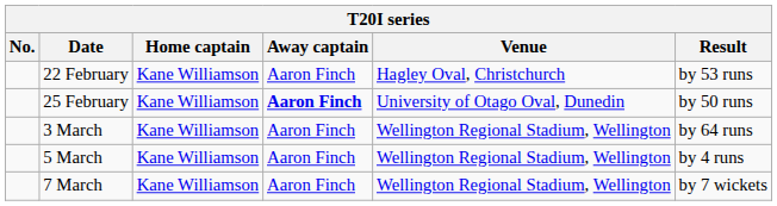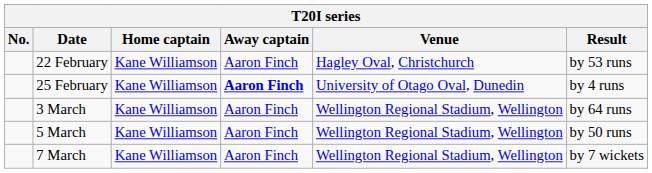25 February | Result: by 50 runs -> by 4 runs
5 March | Result: by 4 runs -> by 50 runs
